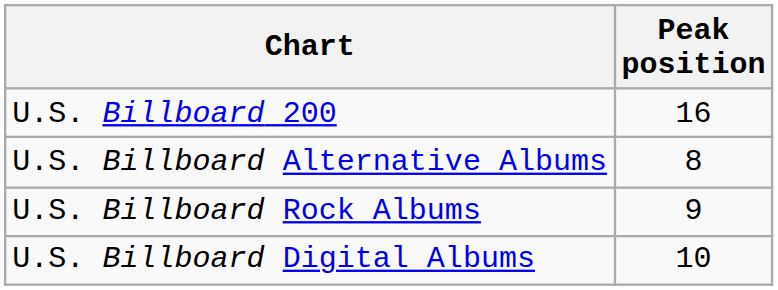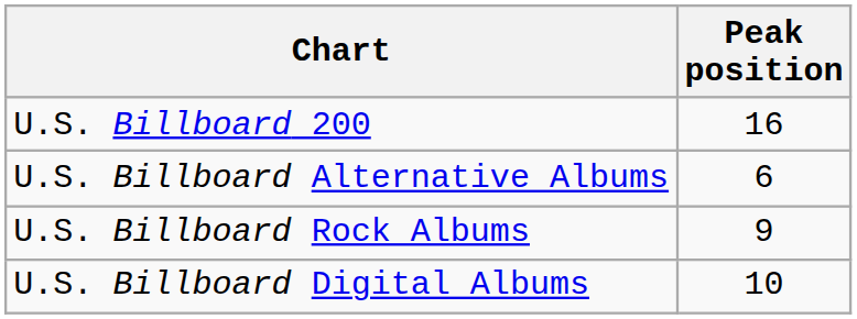U.S. Billboard Alternative Albums | Peak position: 8 -> 6
